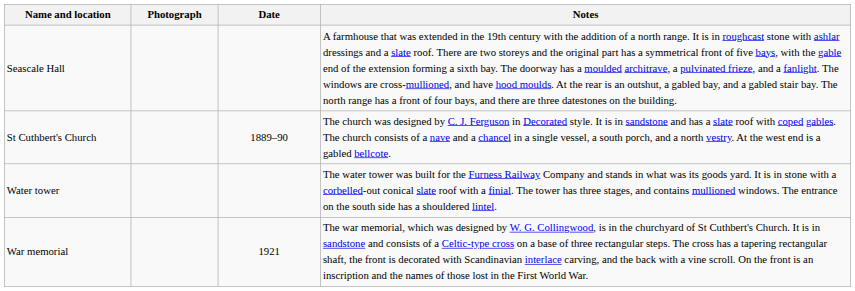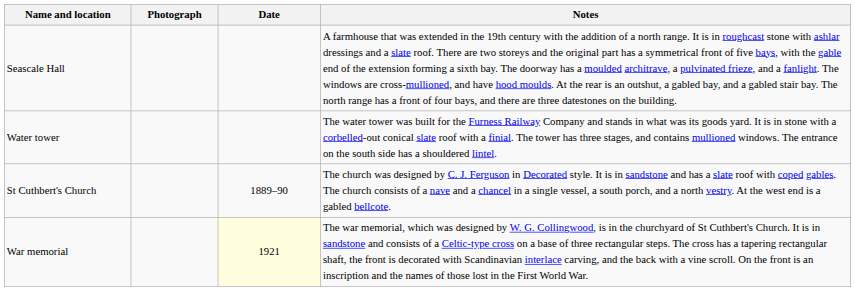rows swapped: Water tower <-> St Cuthbert's Church
War memorial | Date: no background -> lightyellow background
